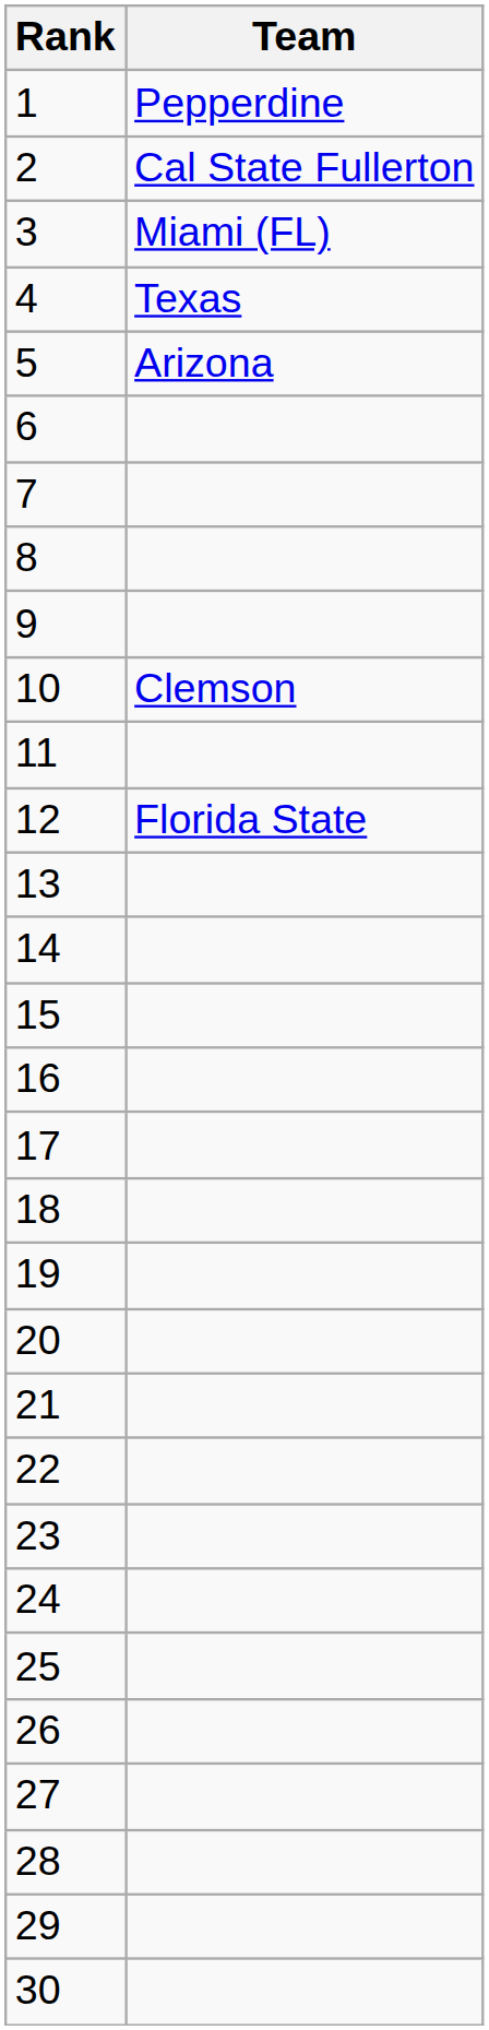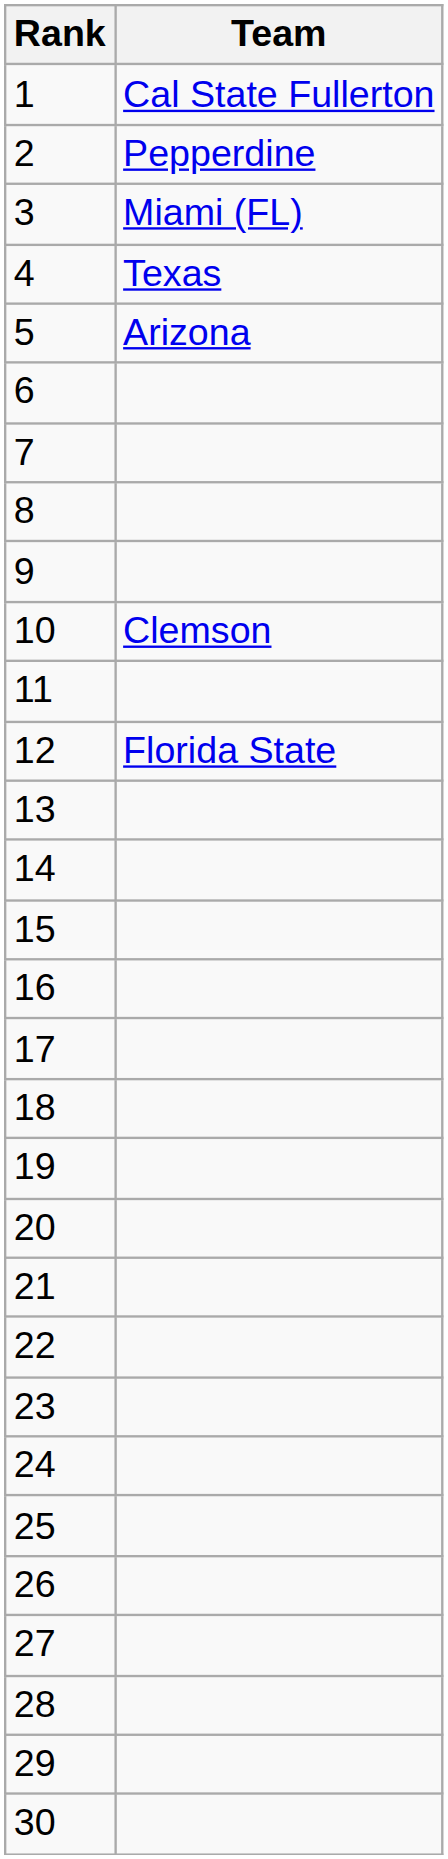1 | Team: Pepperdine -> Cal State Fullerton
2 | Team: Cal State Fullerton -> Pepperdine
